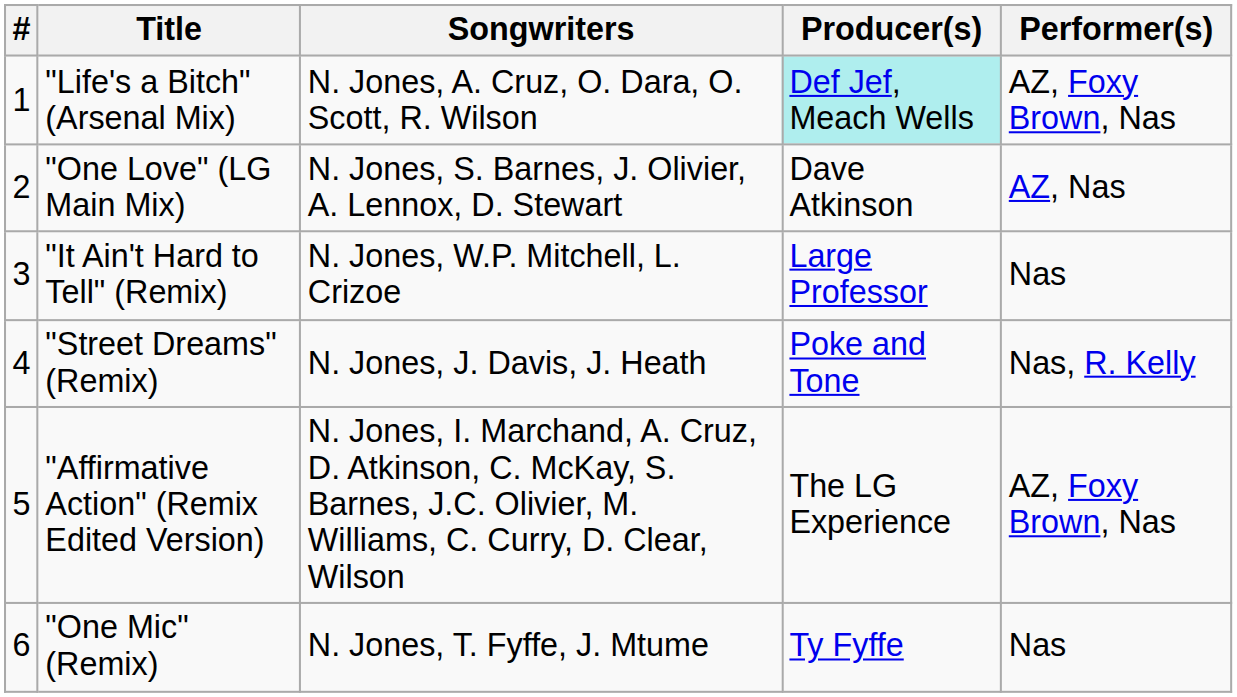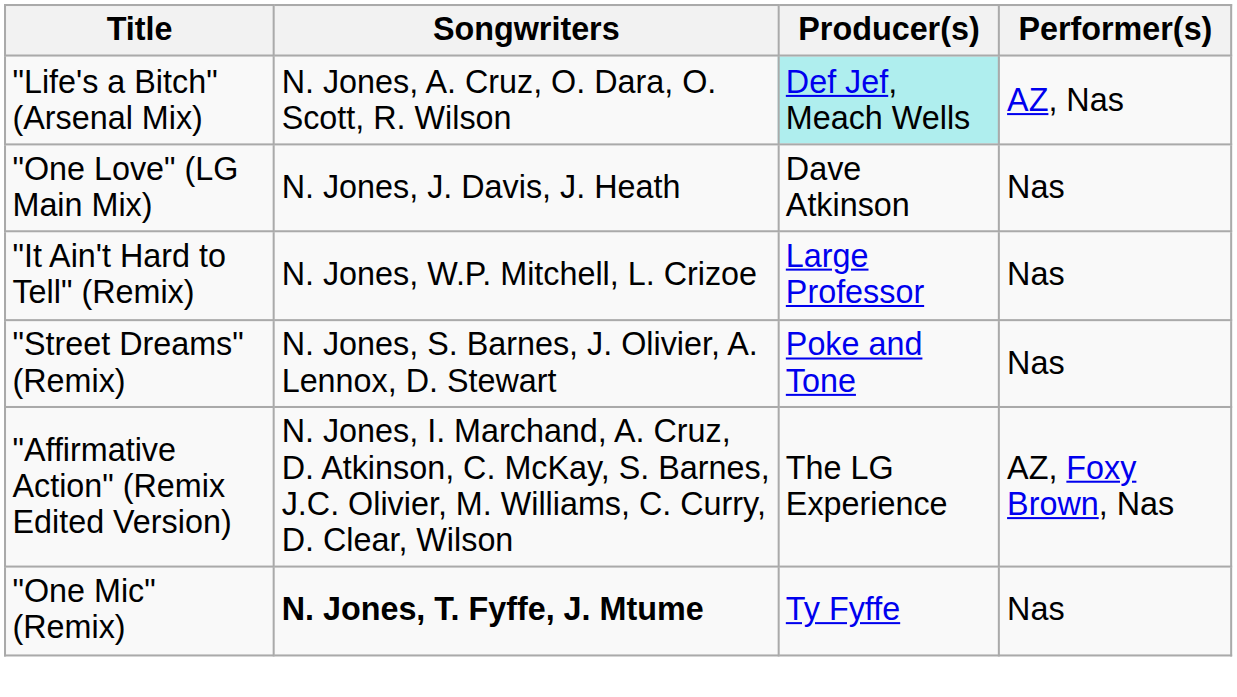- column: # | 1 | 2 | 3 | 4 | 5 | 6
"Life's a Bitch" (Arsenal Mix) | Performer(s): AZ, Foxy Brown, Nas -> AZ, Nas
"One Love" (LG Main Mix) | Songwriters: N. Jones, S. Barnes, J. Olivier, A. Lennox, D. Stewart -> N. Jones, J. Davis, J. Heath
"One Love" (LG Main Mix) | Performer(s): AZ, Nas -> Nas
"Street Dreams" (Remix) | Songwriters: N. Jones, J. Davis, J. Heath -> N. Jones, S. Barnes, J. Olivier, A. Lennox, D. Stewart
"Street Dreams" (Remix) | Performer(s): Nas, R. Kelly -> Nas
"One Mic" (Remix) | Songwriters: normal -> bold
